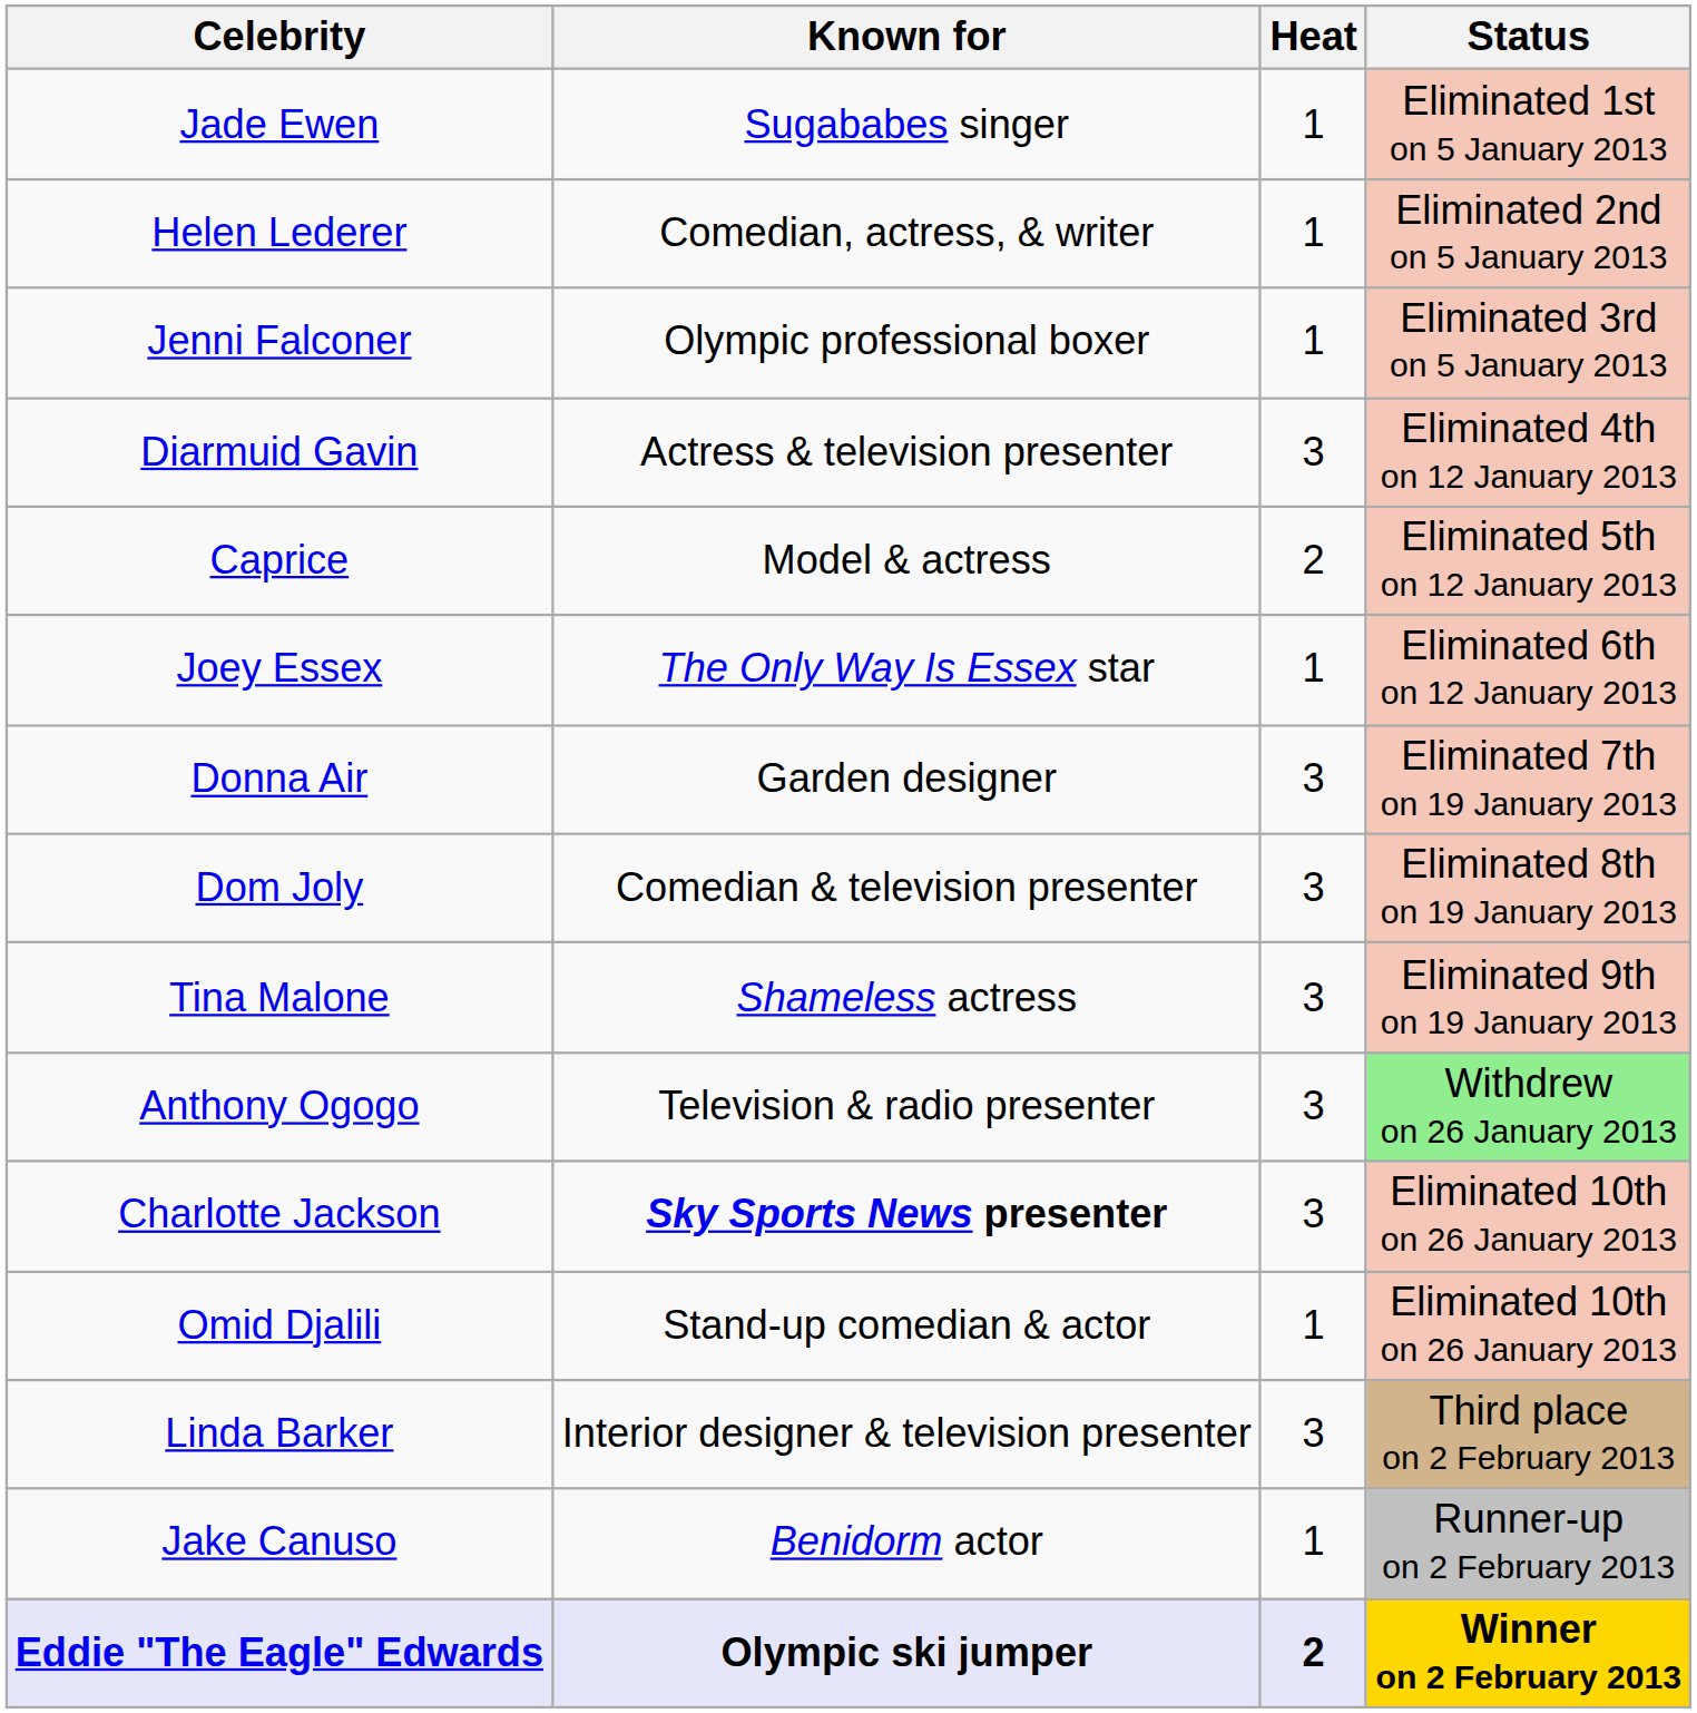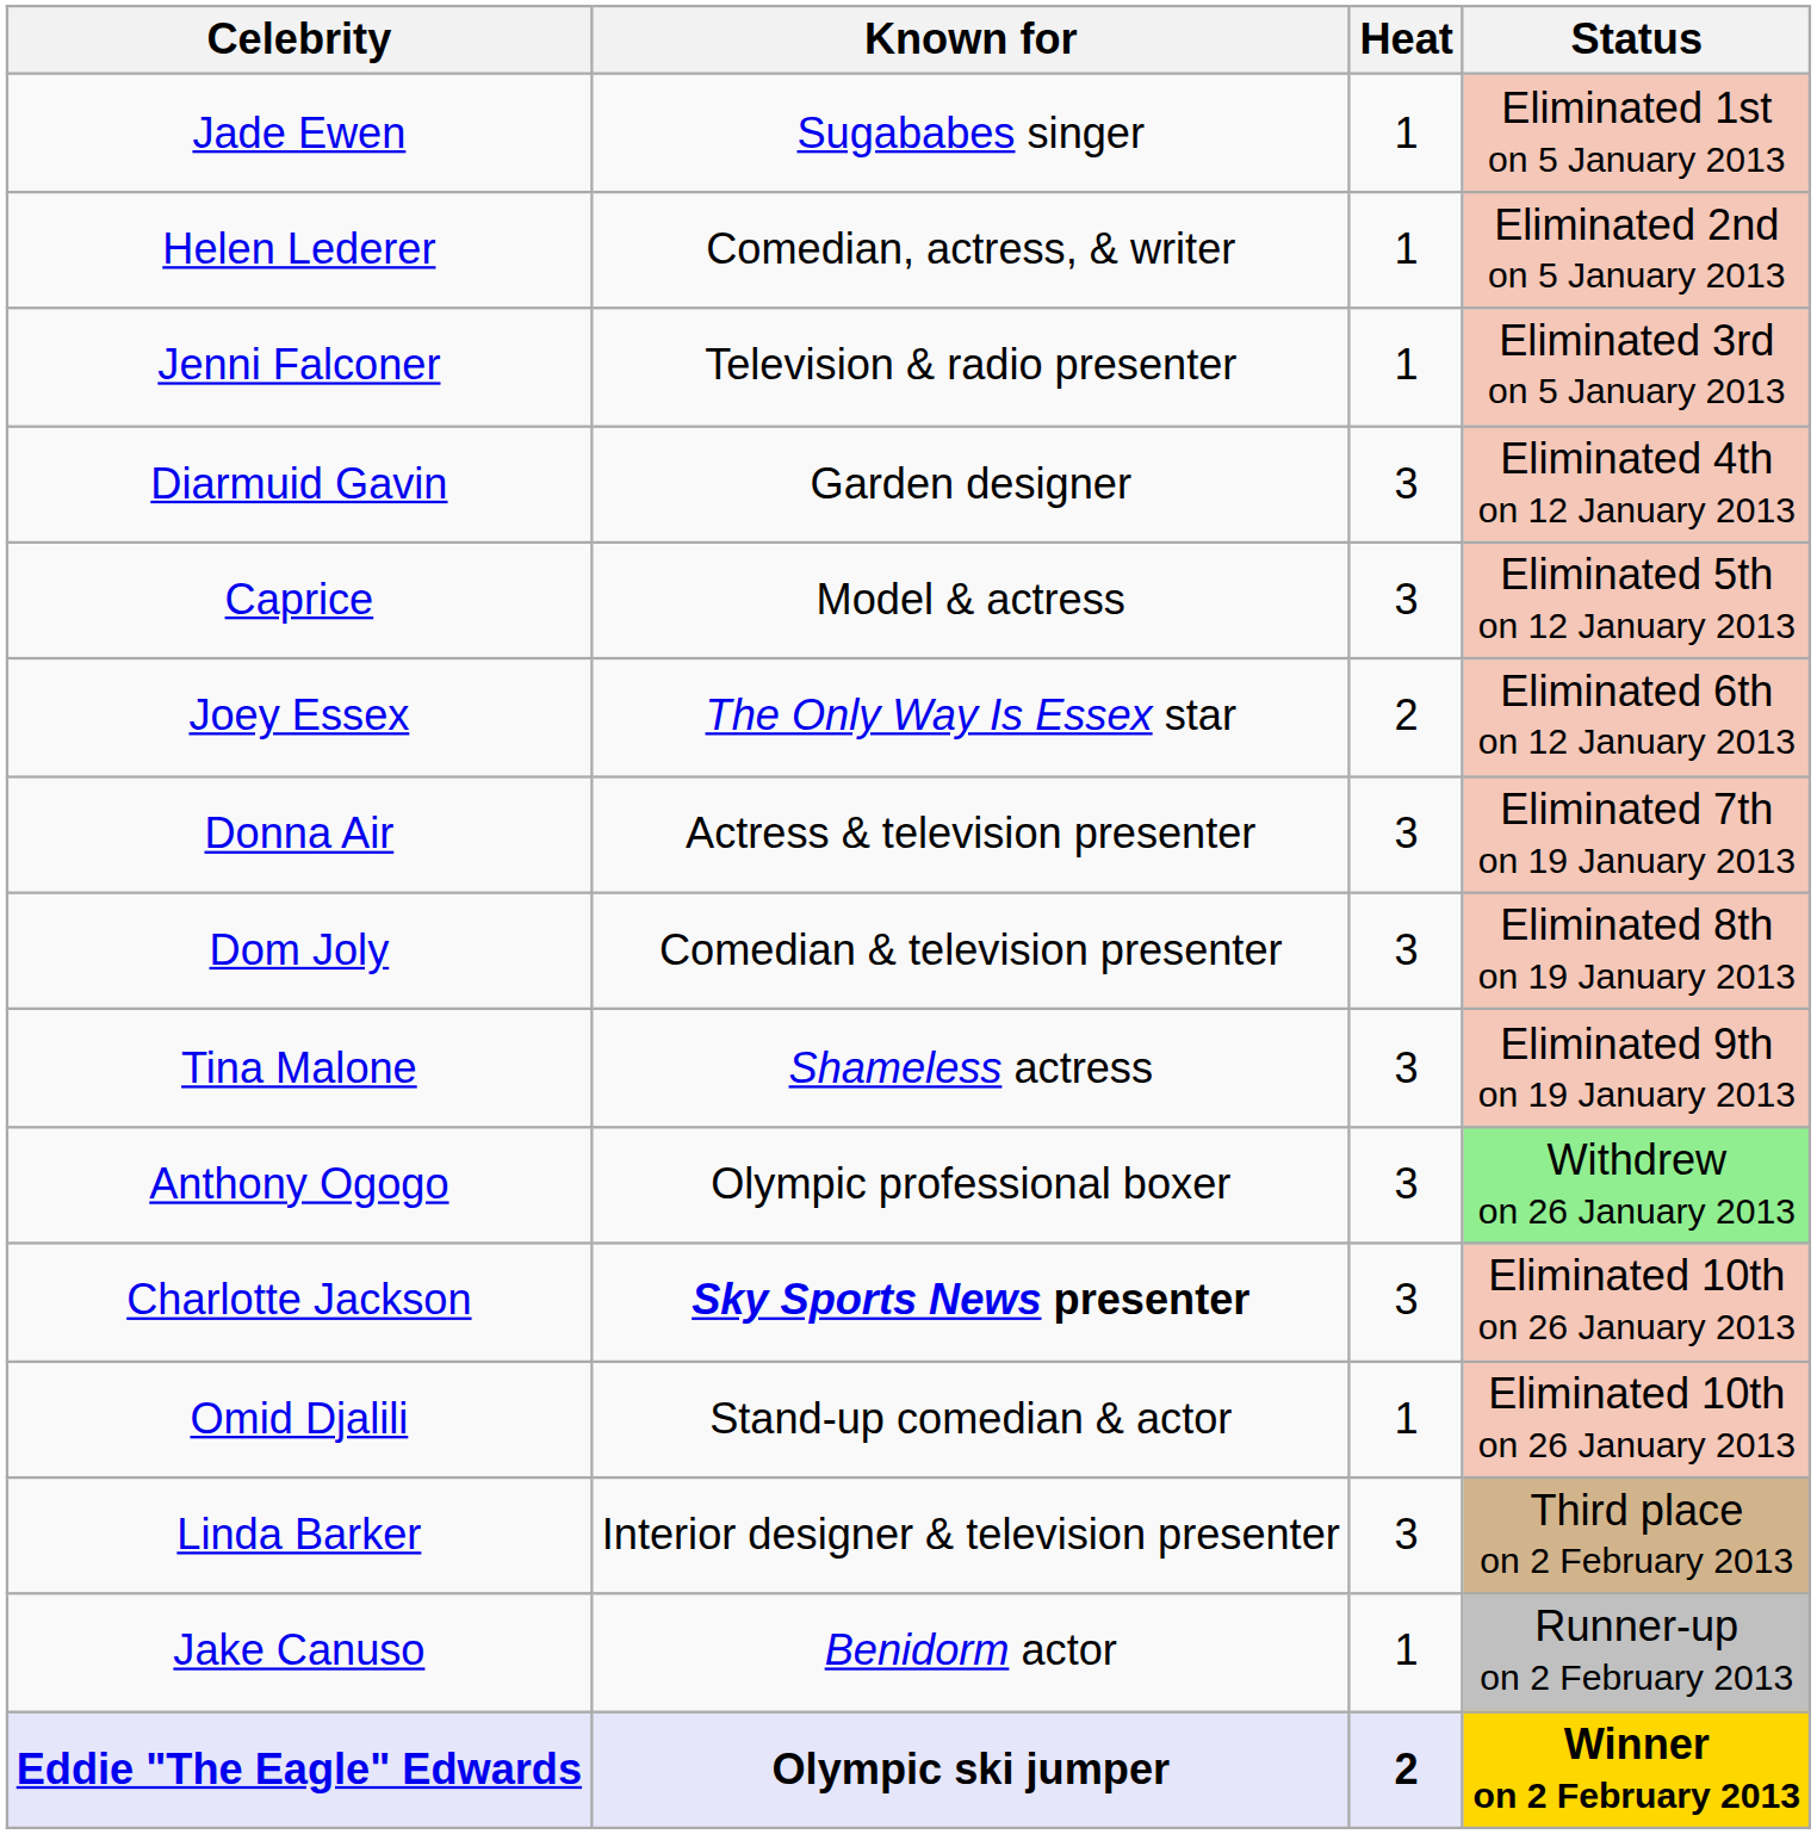Jenni Falconer | Known for: Olympic professional boxer -> Television & radio presenter
Diarmuid Gavin | Known for: Actress & television presenter -> Garden designer
Caprice | Heat: 2 -> 3
Joey Essex | Heat: 1 -> 2
Donna Air | Known for: Garden designer -> Actress & television presenter
Anthony Ogogo | Known for: Television & radio presenter -> Olympic professional boxer
